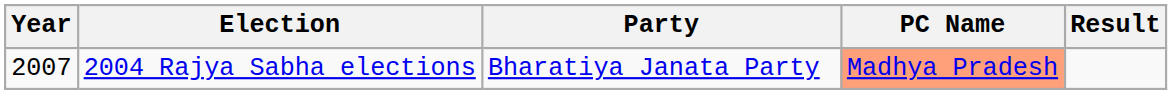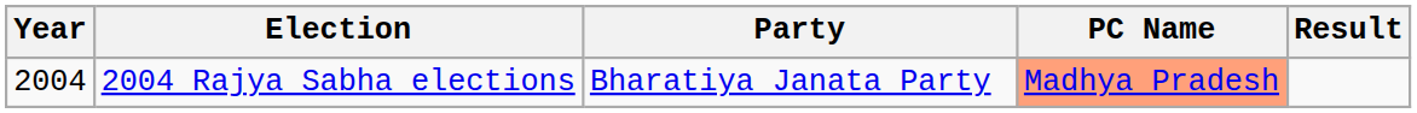2004 Rajya Sabha elections | Year: 2007 -> 2004
